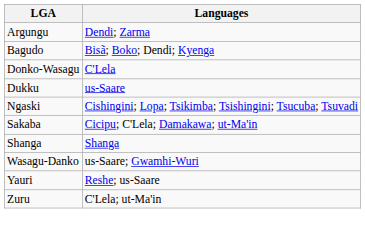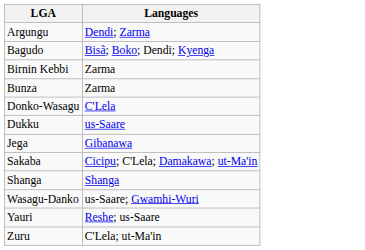+ row: Birnin Kebbi | Zarma
+ row: Bunza | Zarma
+ row: Jega | Gibanawa
- row: Ngaski | Cishingini; Lopa; Tsikimba; Tsishingini; Tsucuba; Tsuvadi
